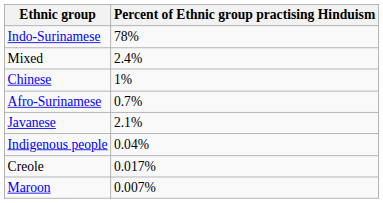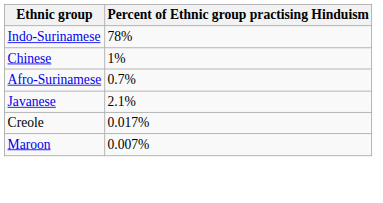- row: Mixed | 2.4%
- row: Indigenous people | 0.04%
